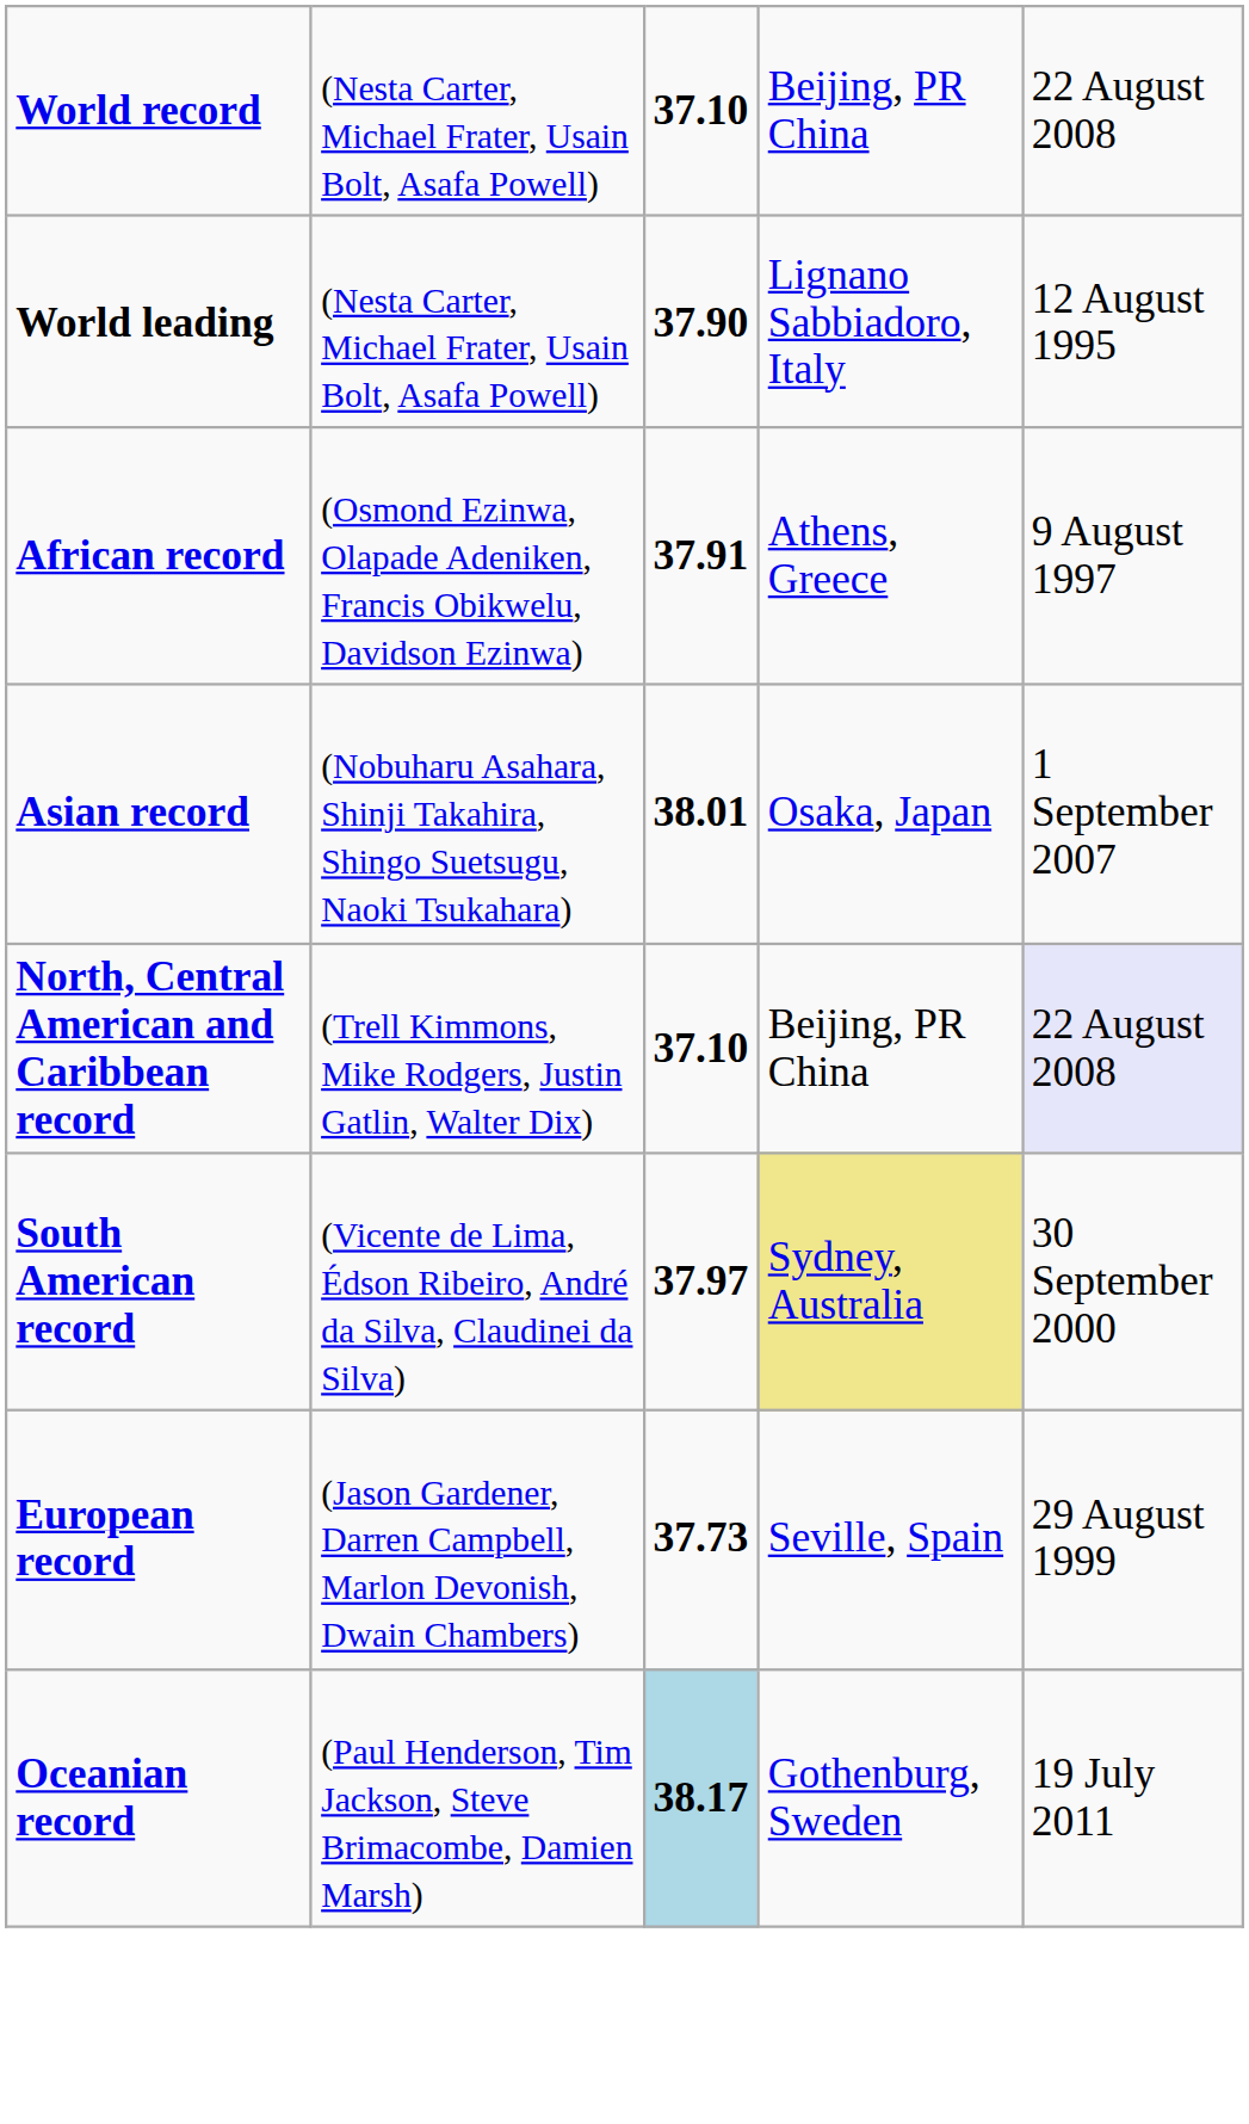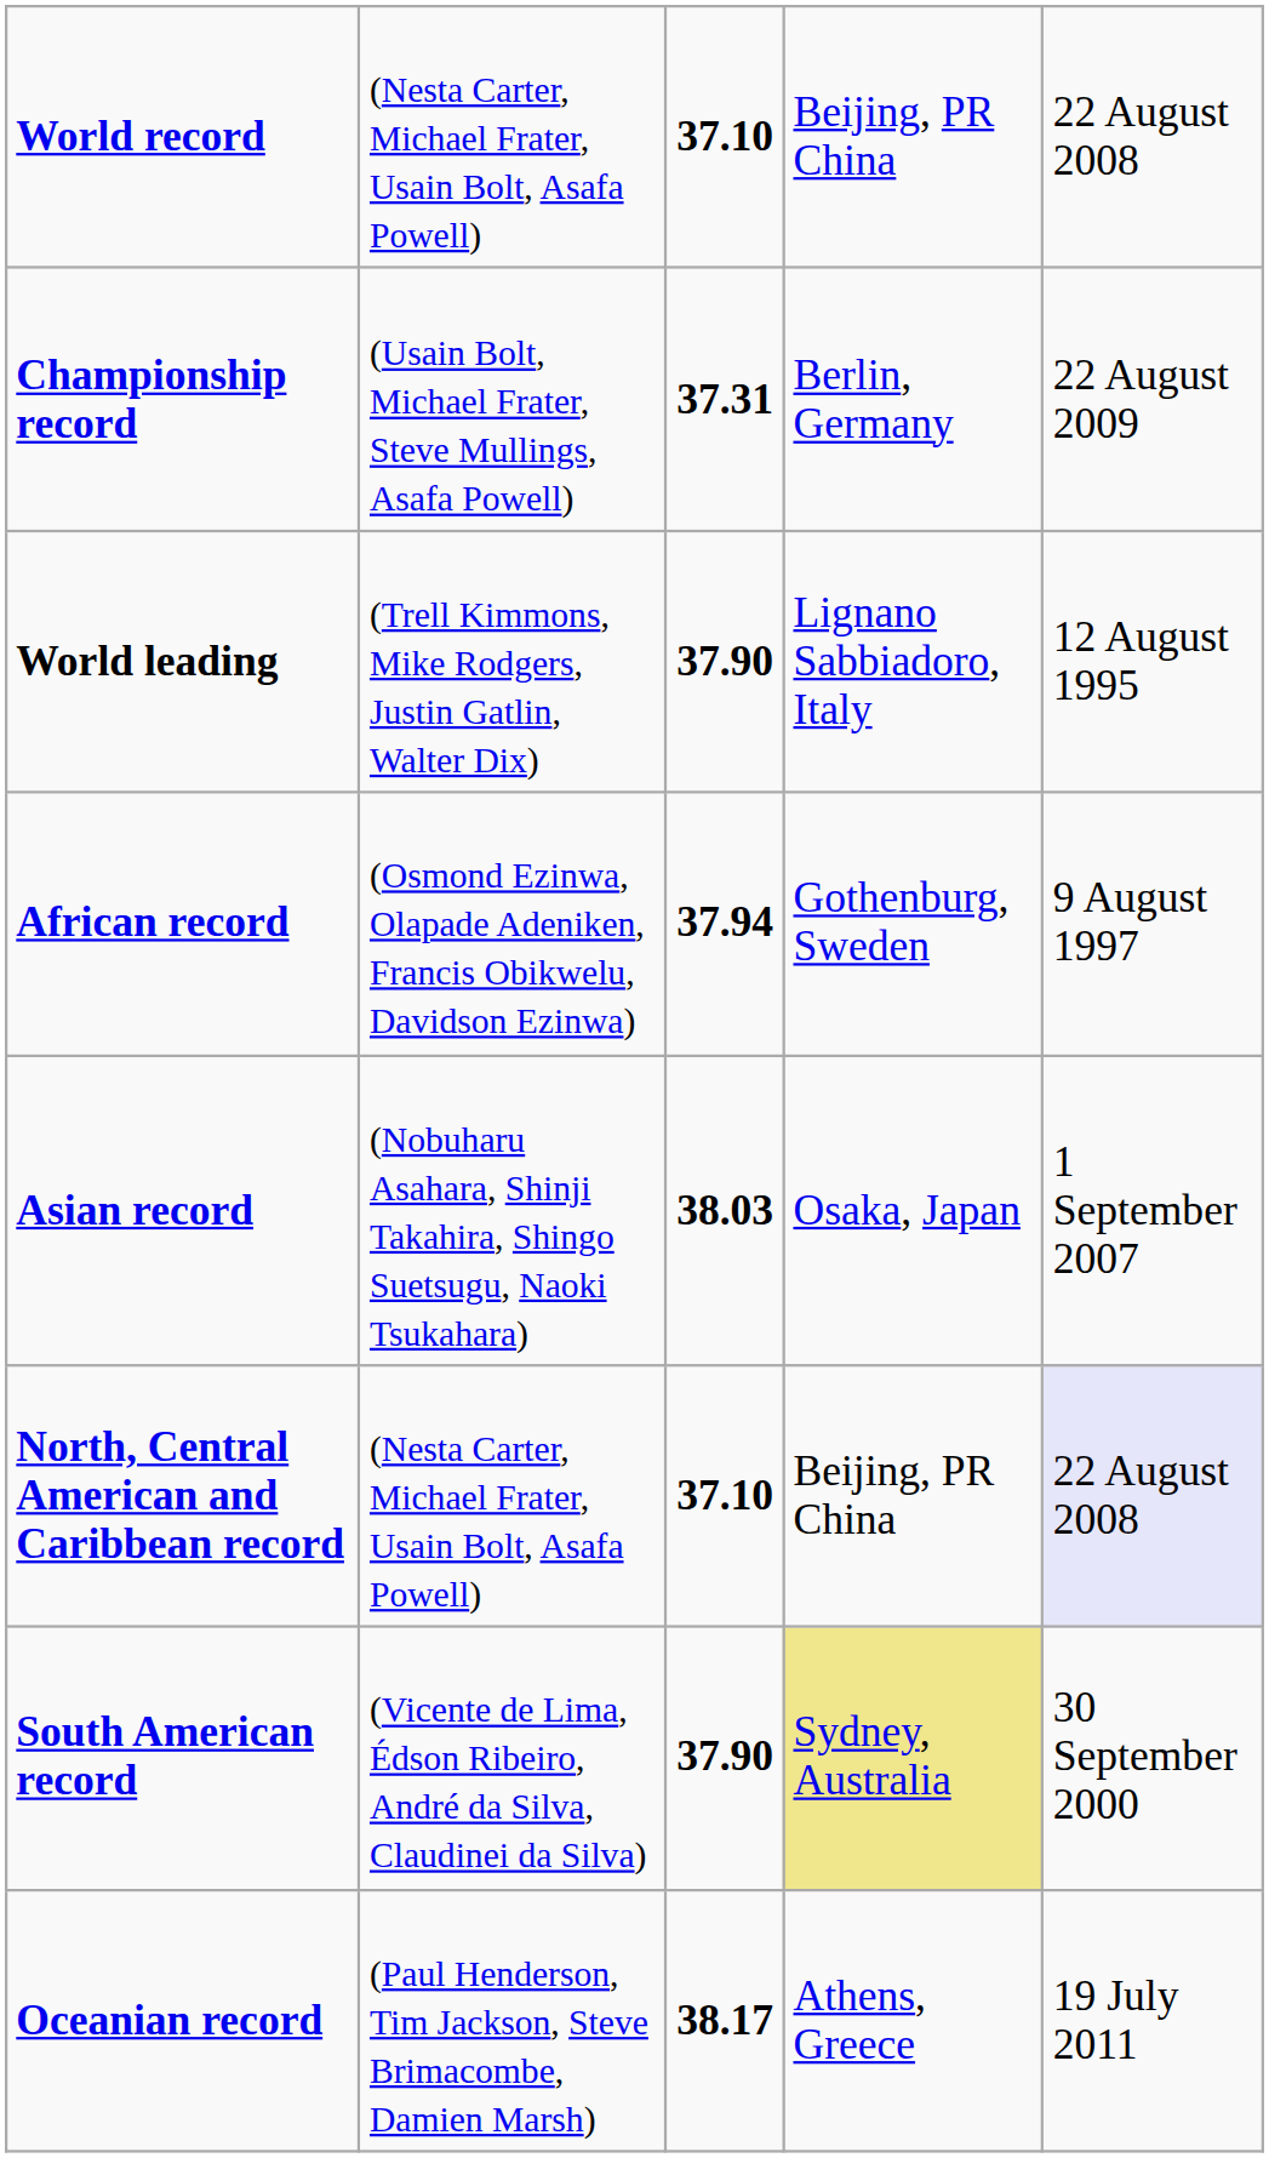+ row: Championship record | (Usain Bolt, Michael Frater, Steve Mullings, Asafa Powell) | 37.31 | Berlin, Germany | 22 August 2009
World leading | column 2: (Nesta Carter, Michael Frater, Usain Bolt, Asafa Powell) -> (Trell Kimmons, Mike Rodgers, Justin Gatlin, Walter Dix)
African record | column 3: 37.91 -> 37.94
African record | column 4: Athens, Greece -> Gothenburg, Sweden
Asian record | column 3: 38.01 -> 38.03
North, Central American and Caribbean record | column 2: (Trell Kimmons, Mike Rodgers, Justin Gatlin, Walter Dix) -> (Nesta Carter, Michael Frater, Usain Bolt, Asafa Powell)
South American record | column 3: 37.97 -> 37.90
- row: European record | (Jason Gardener, Darren Campbell, Marlon Devonish, Dwain Chambers) | 37.73 | Seville, Spain | 29 August 1999
Oceanian record | column 3: lightblue background -> no background
Oceanian record | column 4: Gothenburg, Sweden -> Athens, Greece
